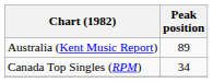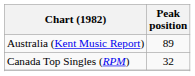Canada Top Singles (RPM) | Peak position: 34 -> 32
